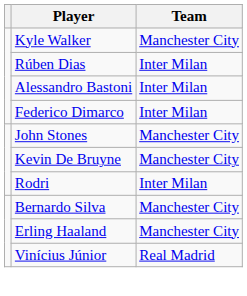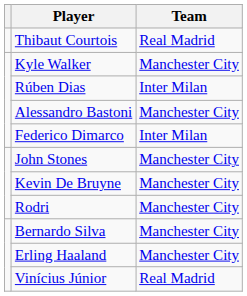+ row: Thibaut Courtois | Real Madrid
Alessandro Bastoni | Team: Inter Milan -> Manchester City
Rodri | Team: Inter Milan -> Manchester City
